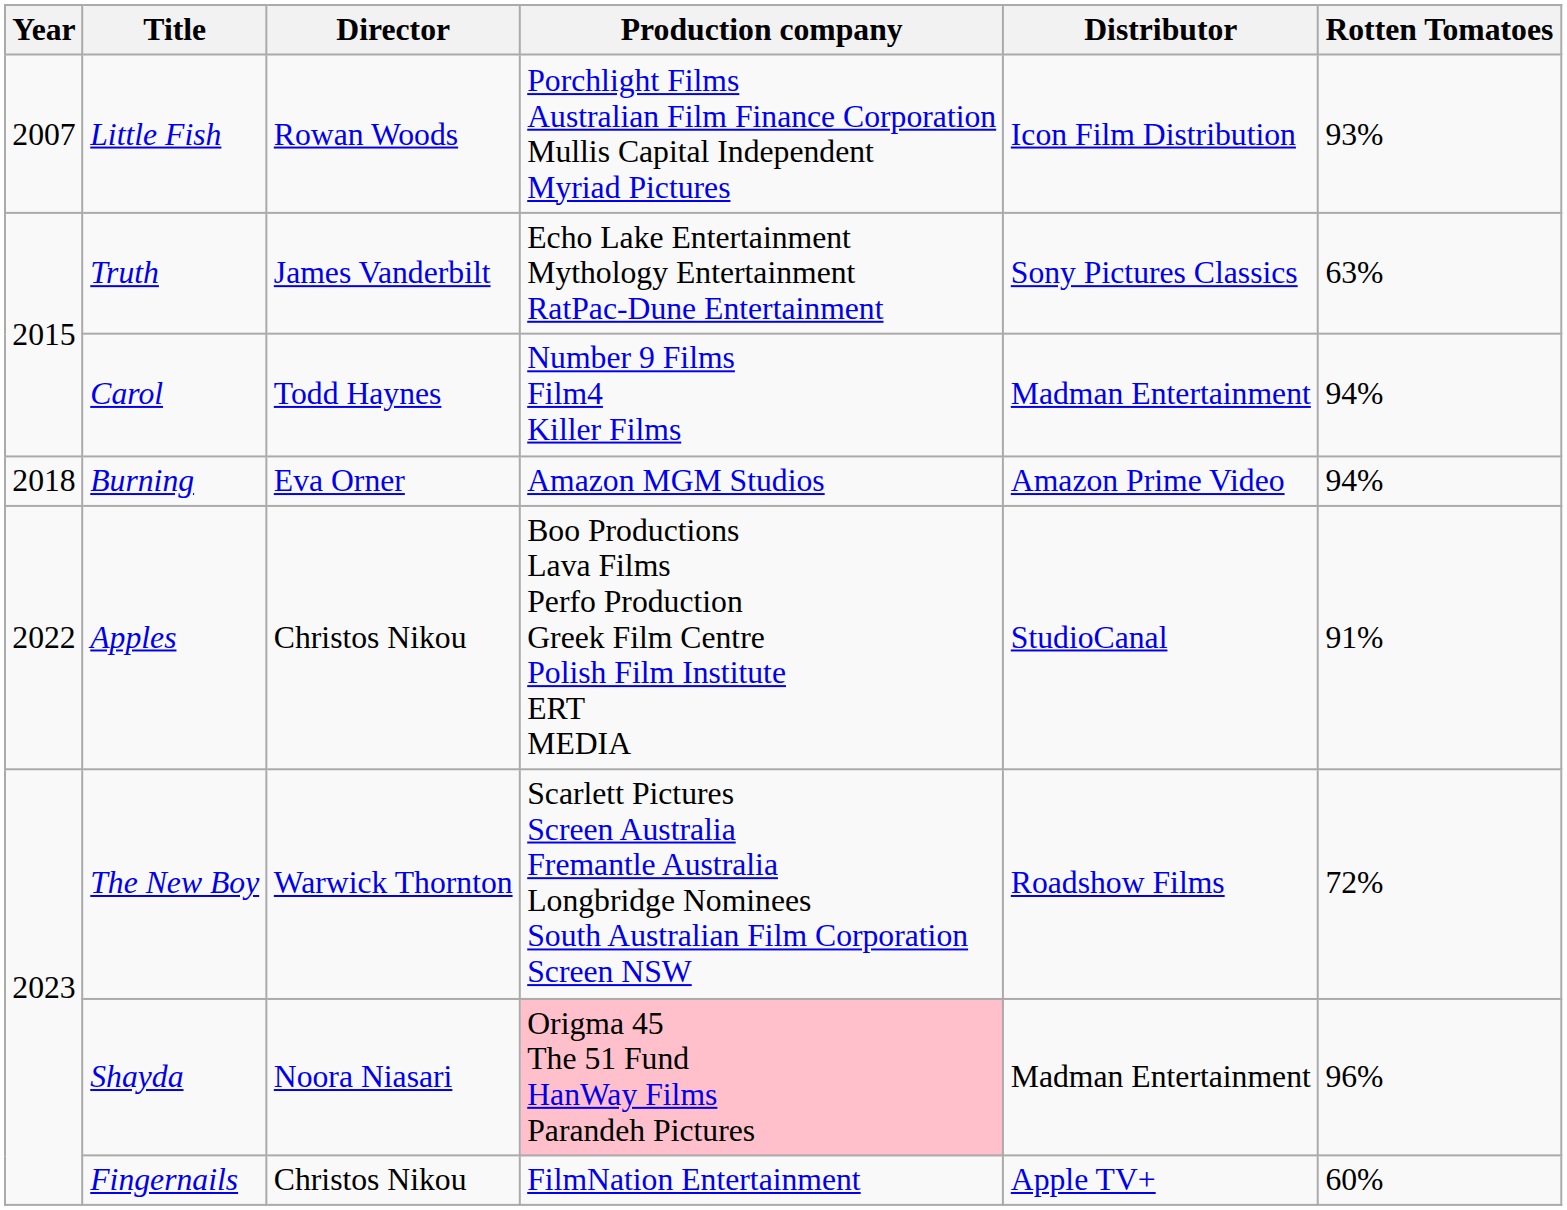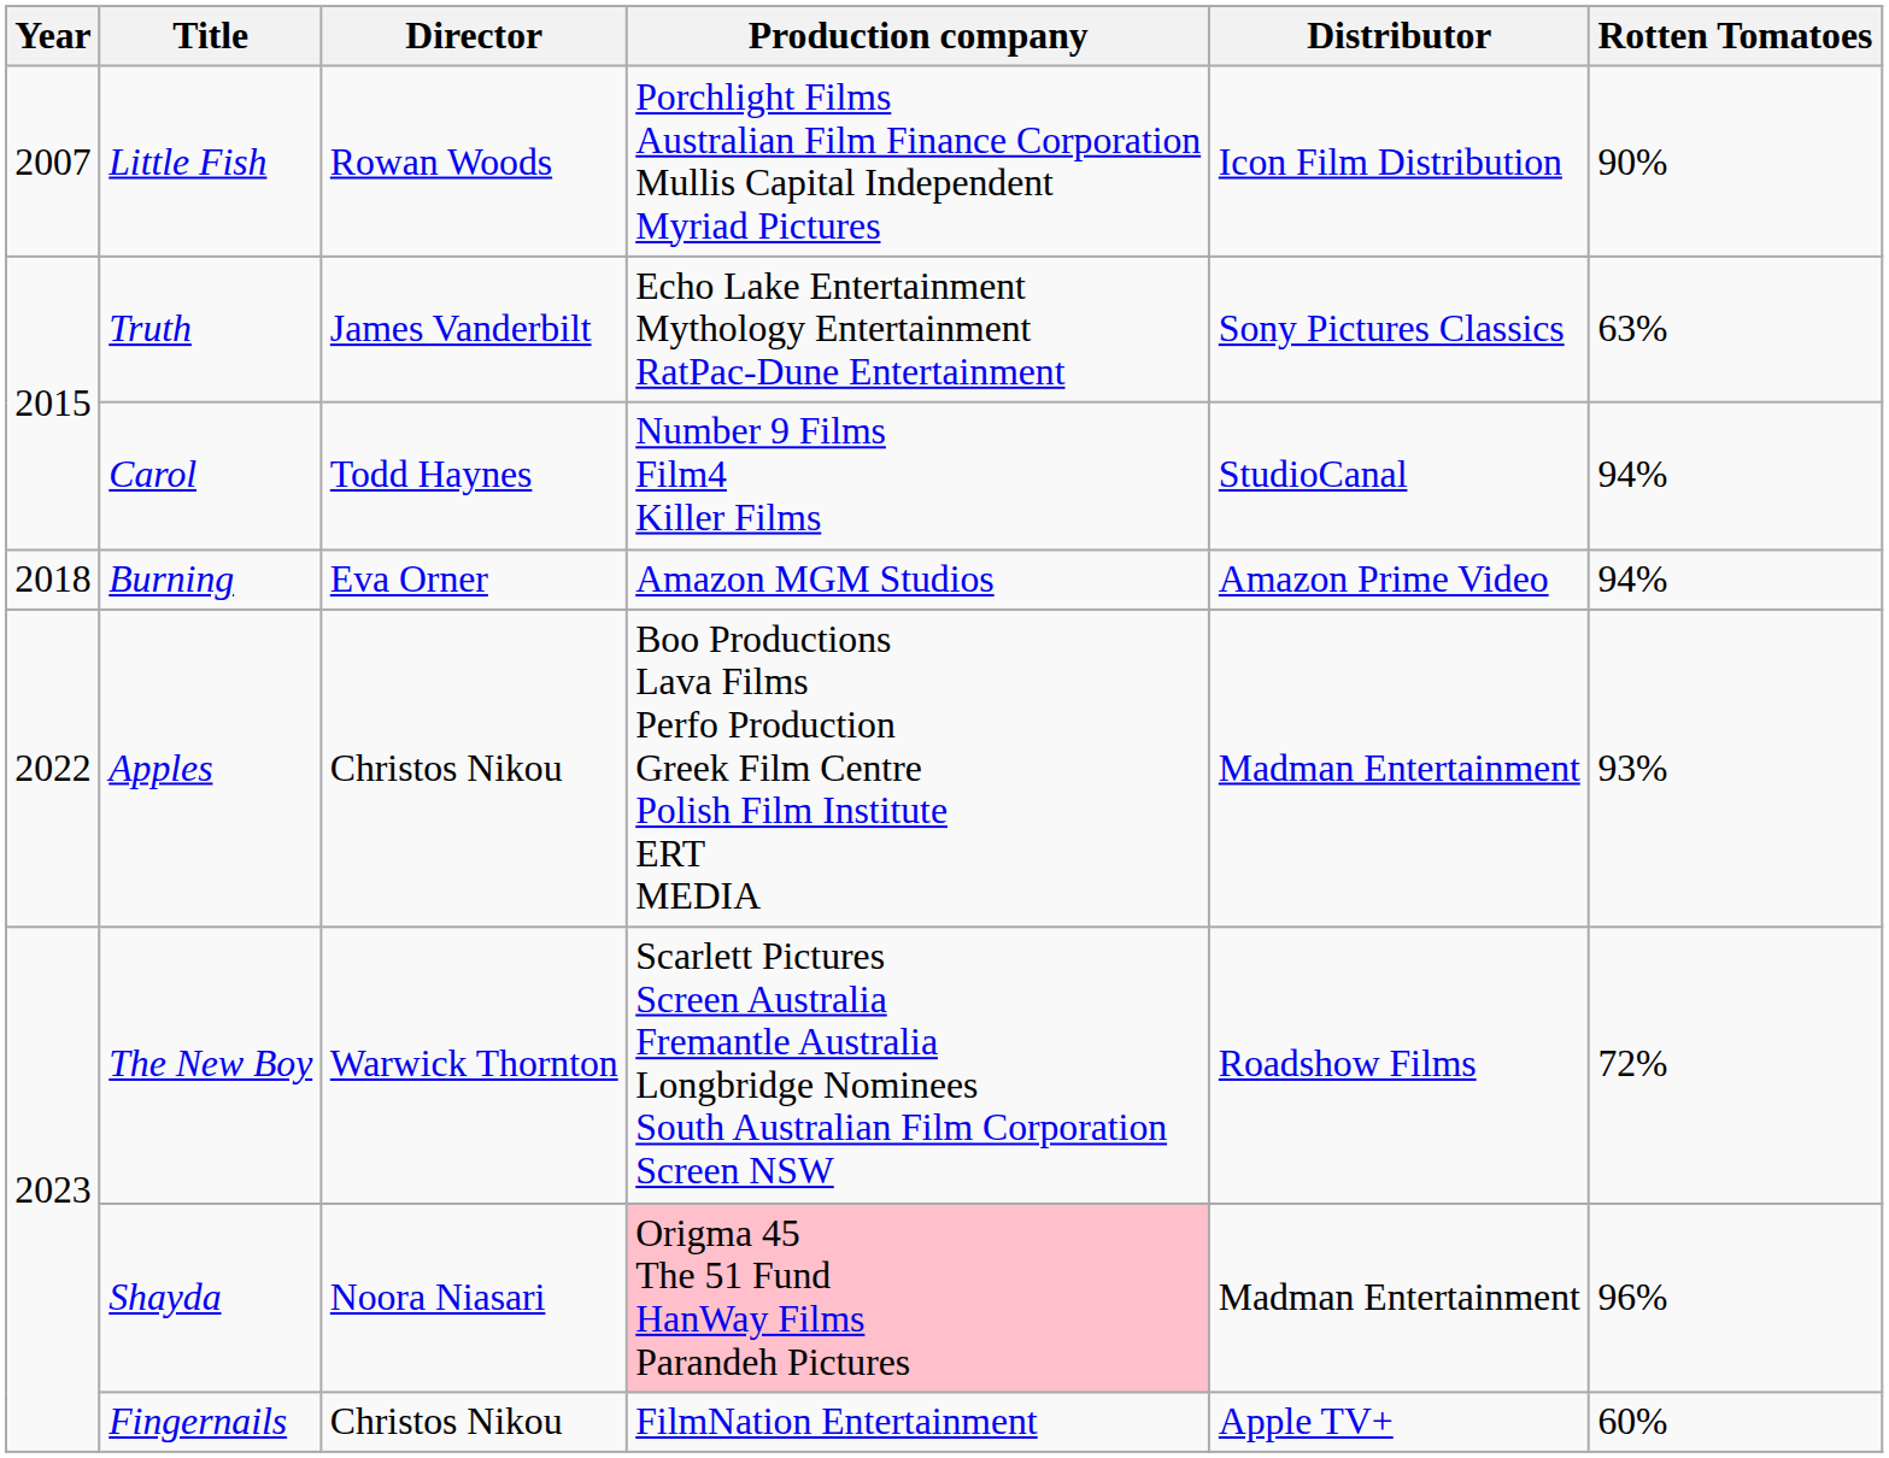Little Fish | Rotten Tomatoes: 93% -> 90%
Carol | Distributor: Madman Entertainment -> StudioCanal
Apples | Distributor: StudioCanal -> Madman Entertainment
Apples | Rotten Tomatoes: 91% -> 93%
